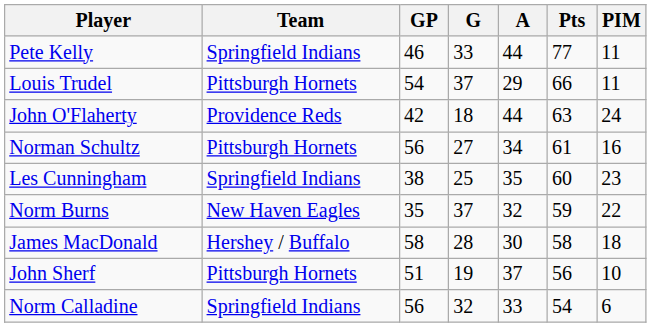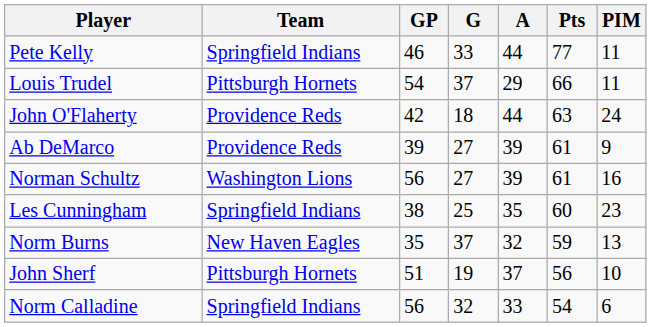+ row: Ab DeMarco | Providence Reds | 39 | 27 | 39 | 61 | 9
Norman Schultz | Team: Pittsburgh Hornets -> Washington Lions
Norman Schultz | A: 34 -> 39
Norm Burns | PIM: 22 -> 13
- row: James MacDonald | Hershey / Buffalo | 58 | 28 | 30 | 58 | 18
